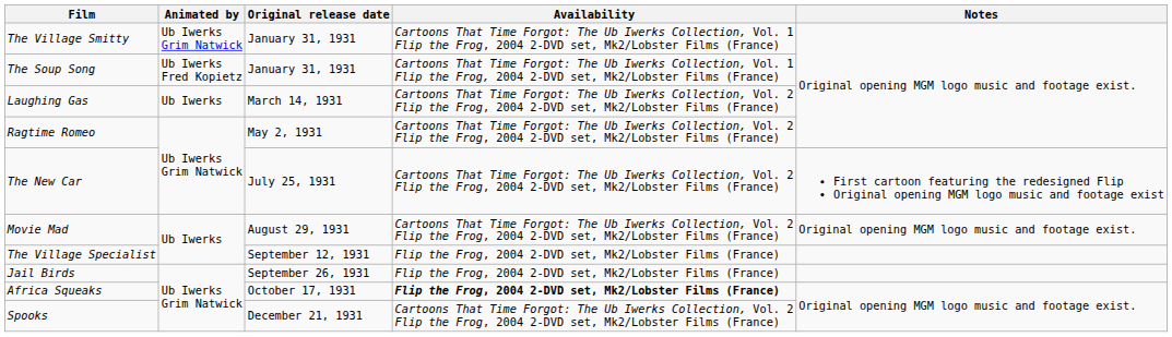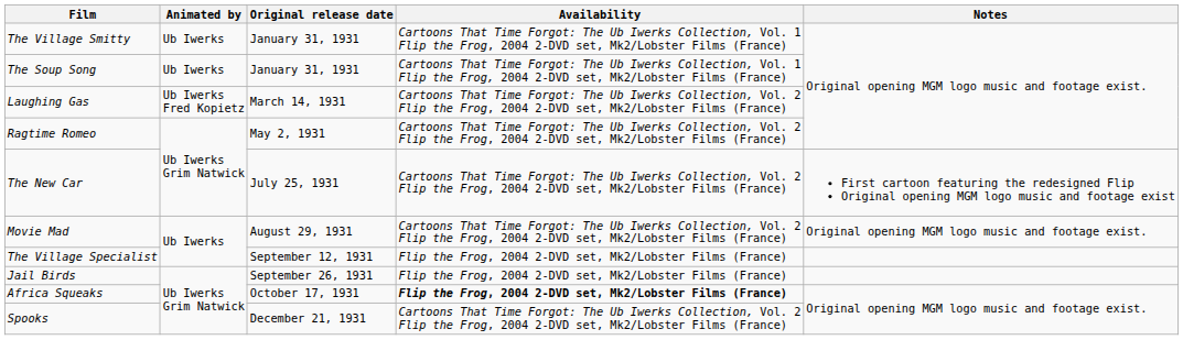The Village Smitty | Animated by: Ub Iwerks Grim Natwick -> Ub Iwerks
The Soup Song | Animated by: Ub Iwerks Fred Kopietz -> Ub Iwerks
Laughing Gas | Animated by: Ub Iwerks -> Ub Iwerks Fred Kopietz
